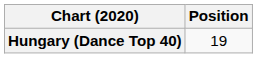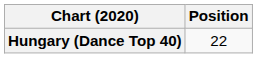Hungary (Dance Top 40) | Position: 19 -> 22
